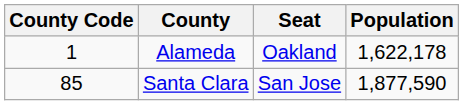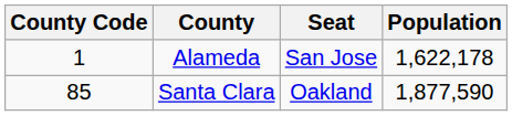Alameda | Seat: Oakland -> San Jose
Santa Clara | Seat: San Jose -> Oakland
